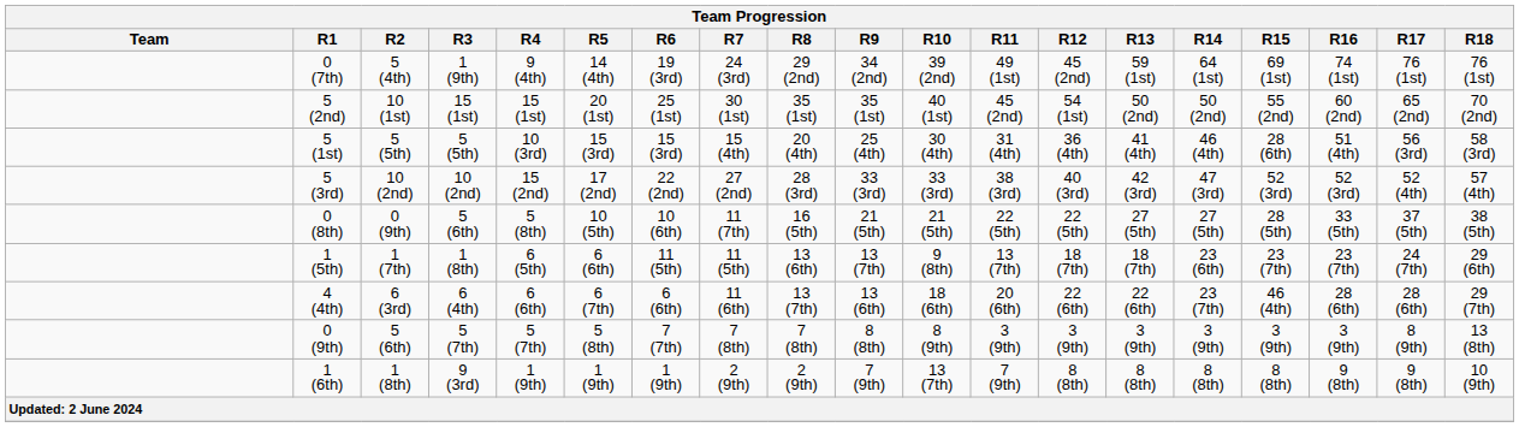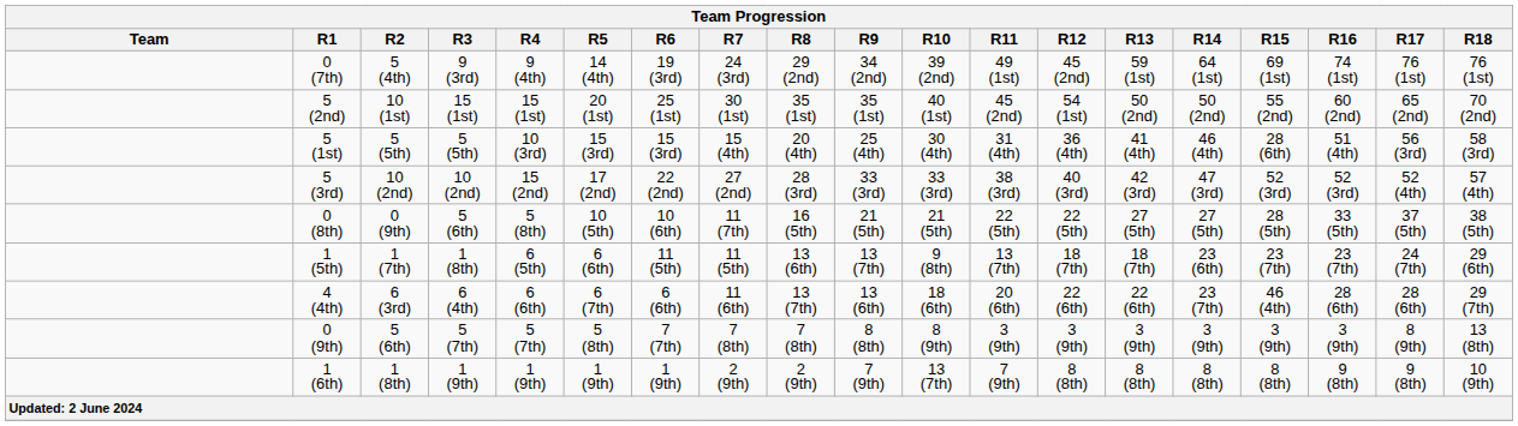0 (7th) | R3: 1 (9th) -> 9 (3rd)
1 (6th) | R3: 9 (3rd) -> 1 (9th)
